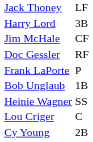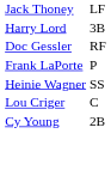- row: Jim McHale | CF
- row: Bob Unglaub | 1B
